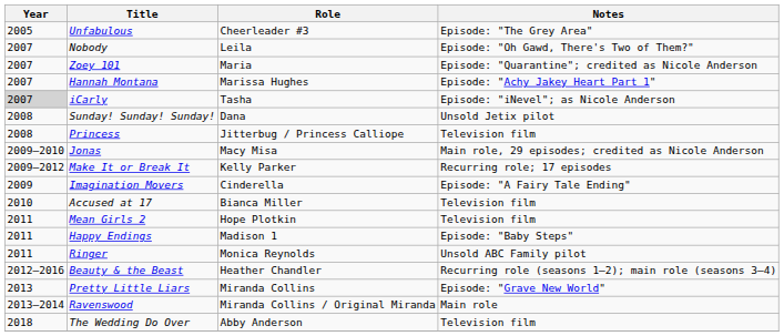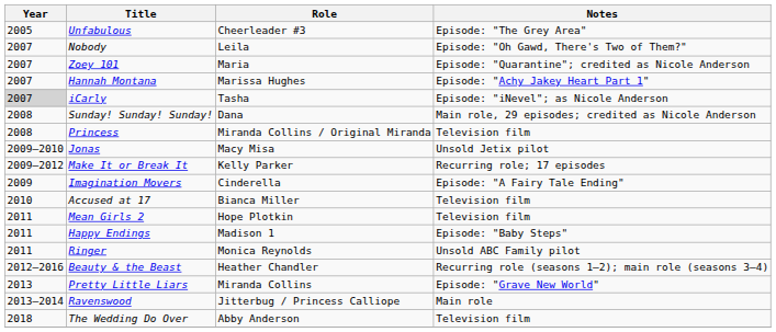Sunday! Sunday! Sunday! | Notes: Unsold Jetix pilot -> Main role, 29 episodes; credited as Nicole Anderson
Princess | Role: Jitterbug / Princess Calliope -> Miranda Collins / Original Miranda
Jonas | Notes: Main role, 29 episodes; credited as Nicole Anderson -> Unsold Jetix pilot
Ravenswood | Role: Miranda Collins / Original Miranda -> Jitterbug / Princess Calliope
